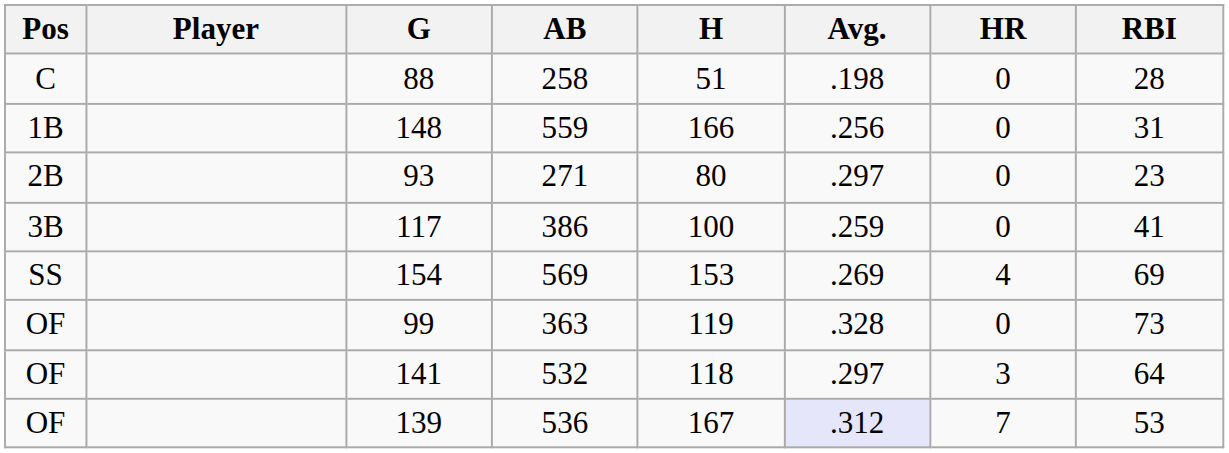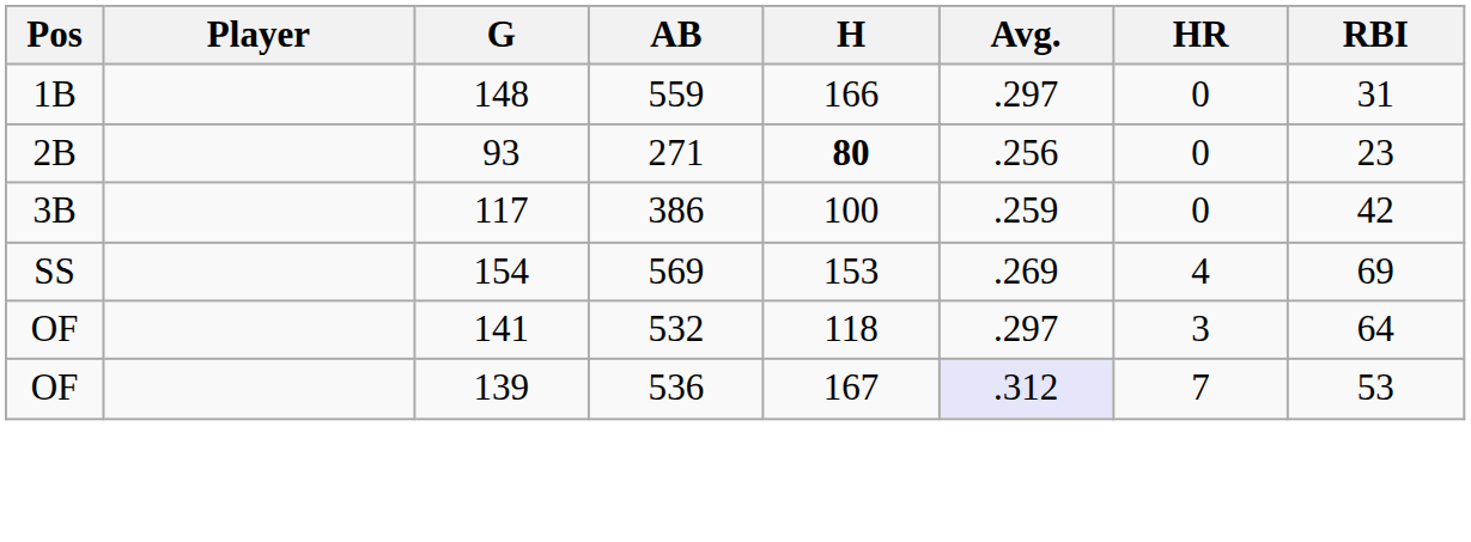- row: C | 88 | 258 | 51 | .198 | 0 | 28
148 | Avg.: .256 -> .297
93 | H: normal -> bold
93 | Avg.: .297 -> .256
117 | RBI: 41 -> 42
- row: OF | 99 | 363 | 119 | .328 | 0 | 73
